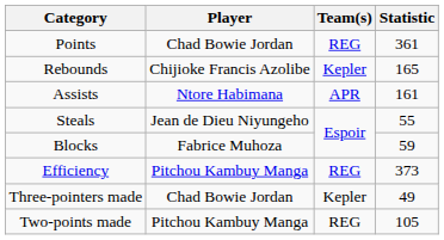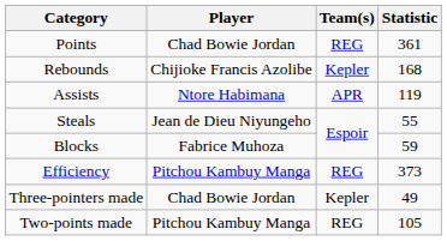Rebounds | Statistic: 165 -> 168
Assists | Statistic: 161 -> 119
